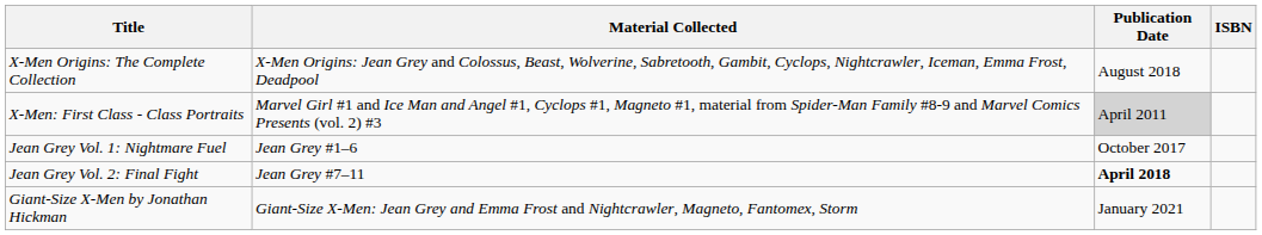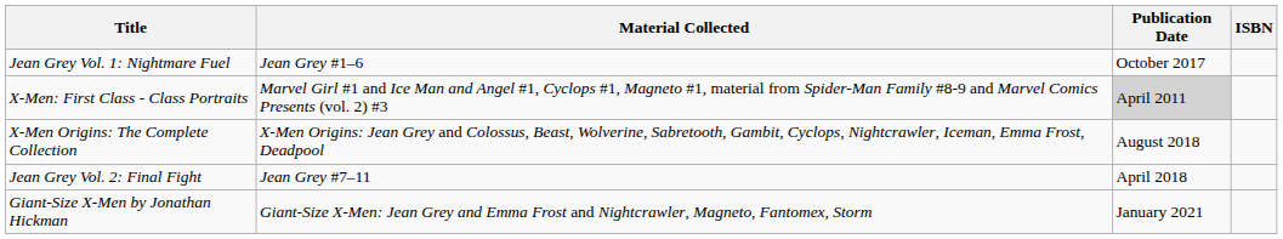rows swapped: X-Men Origins: The Complete Collection <-> Jean Grey Vol. 1: Nightmare Fuel
Jean Grey Vol. 2: Final Fight | Publication Date: bold -> normal
